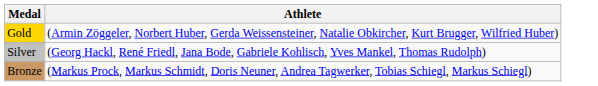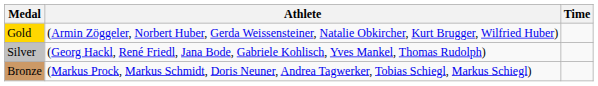+ column: Time
